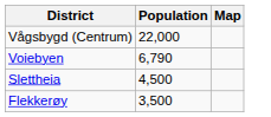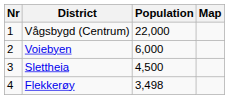+ column: Nr | 1 | 2 | 3 | 4
Voiebyen | Population: 6,790 -> 6,000
Flekkerøy | Population: 3,500 -> 3,498
